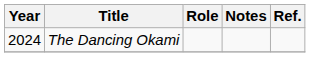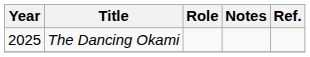The Dancing Okami | Year: 2024 -> 2025
